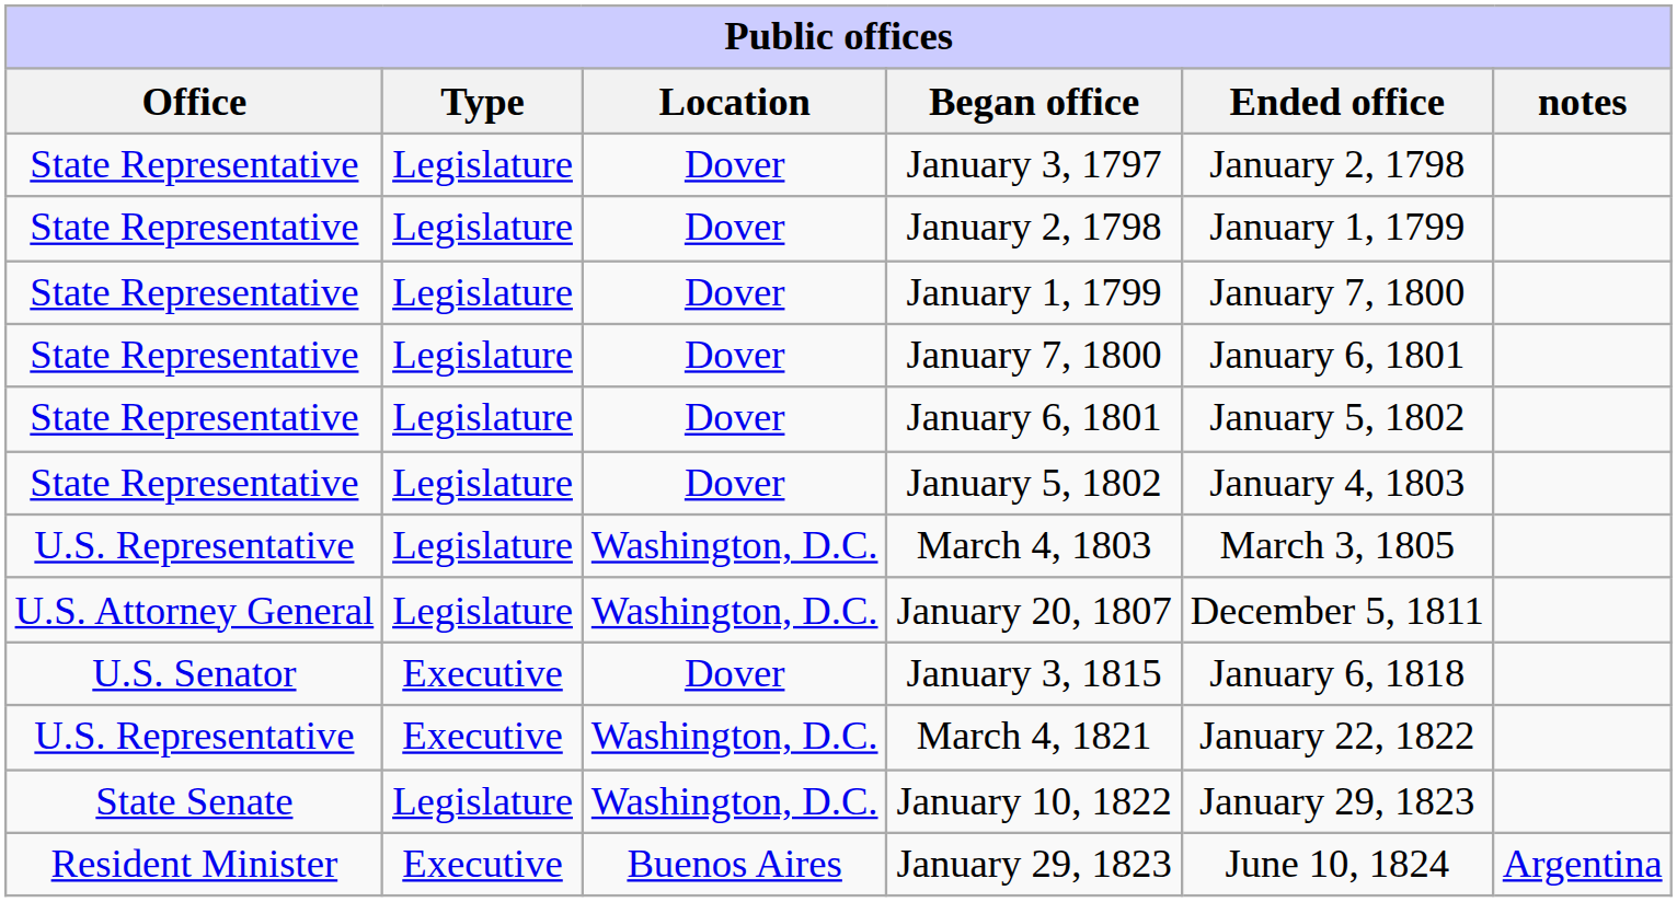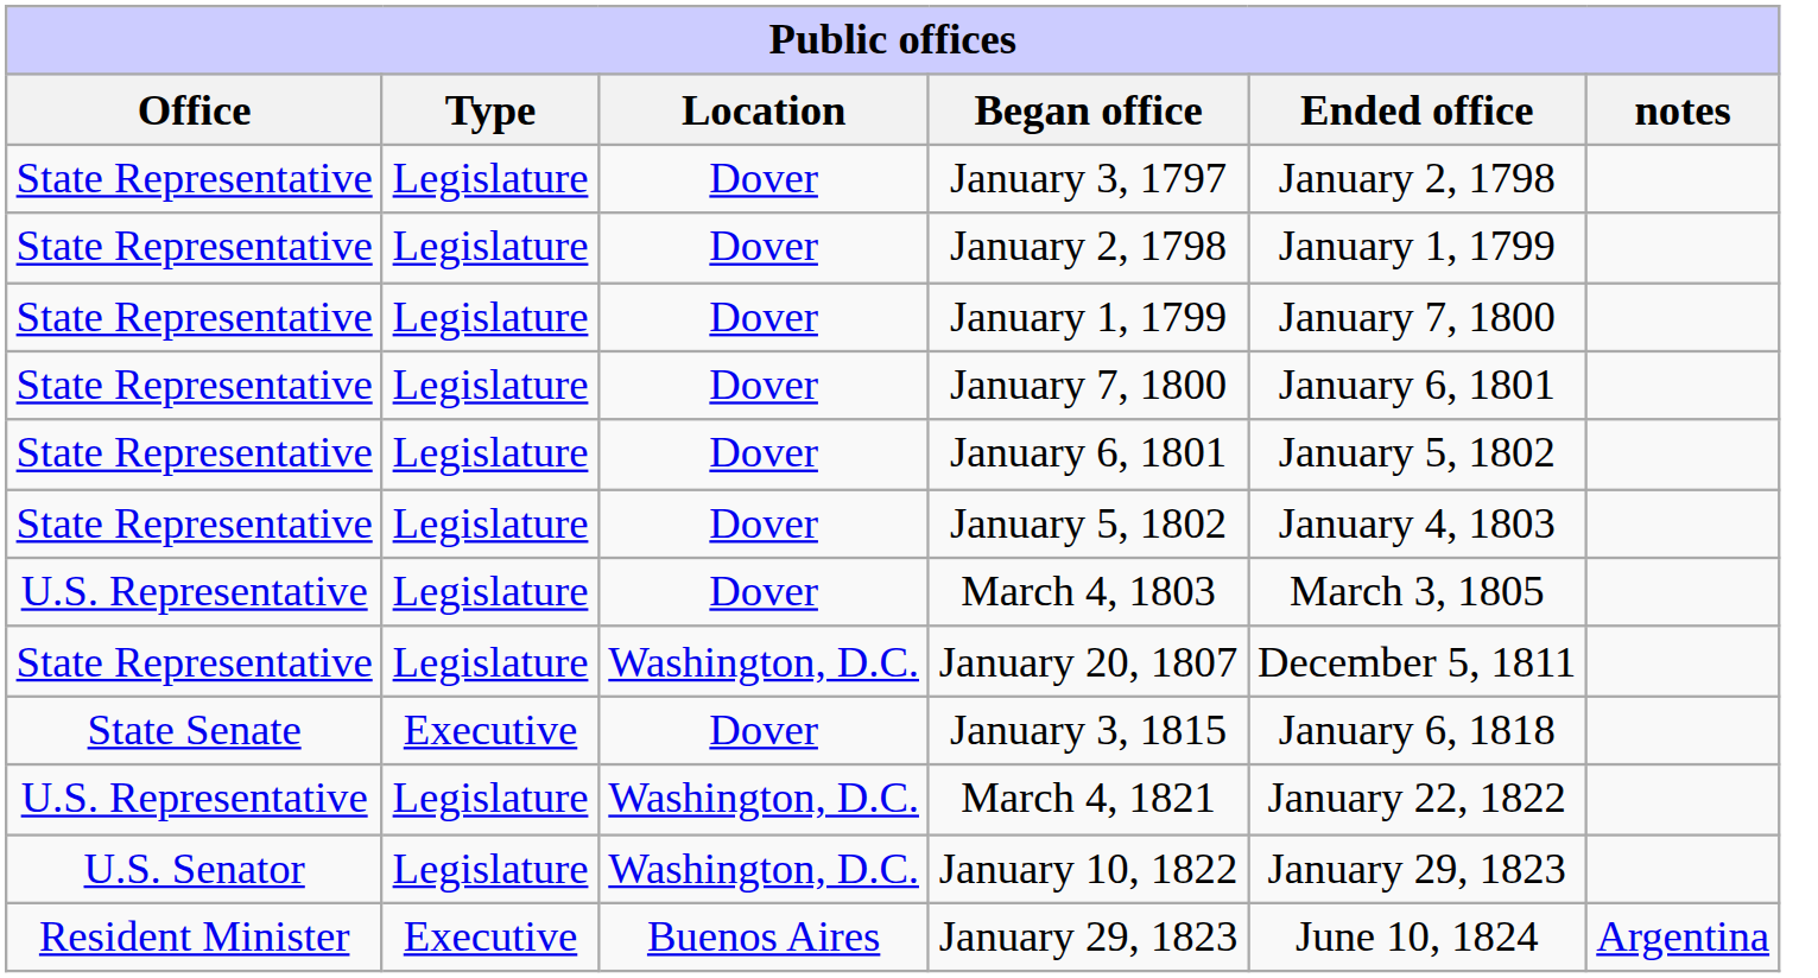March 4, 1803 | Location: Washington, D.C. -> Dover
January 20, 1807 | Office: U.S. Attorney General -> State Representative
January 3, 1815 | Office: U.S. Senator -> State Senate
March 4, 1821 | Type: Executive -> Legislature
January 10, 1822 | Office: State Senate -> U.S. Senator
